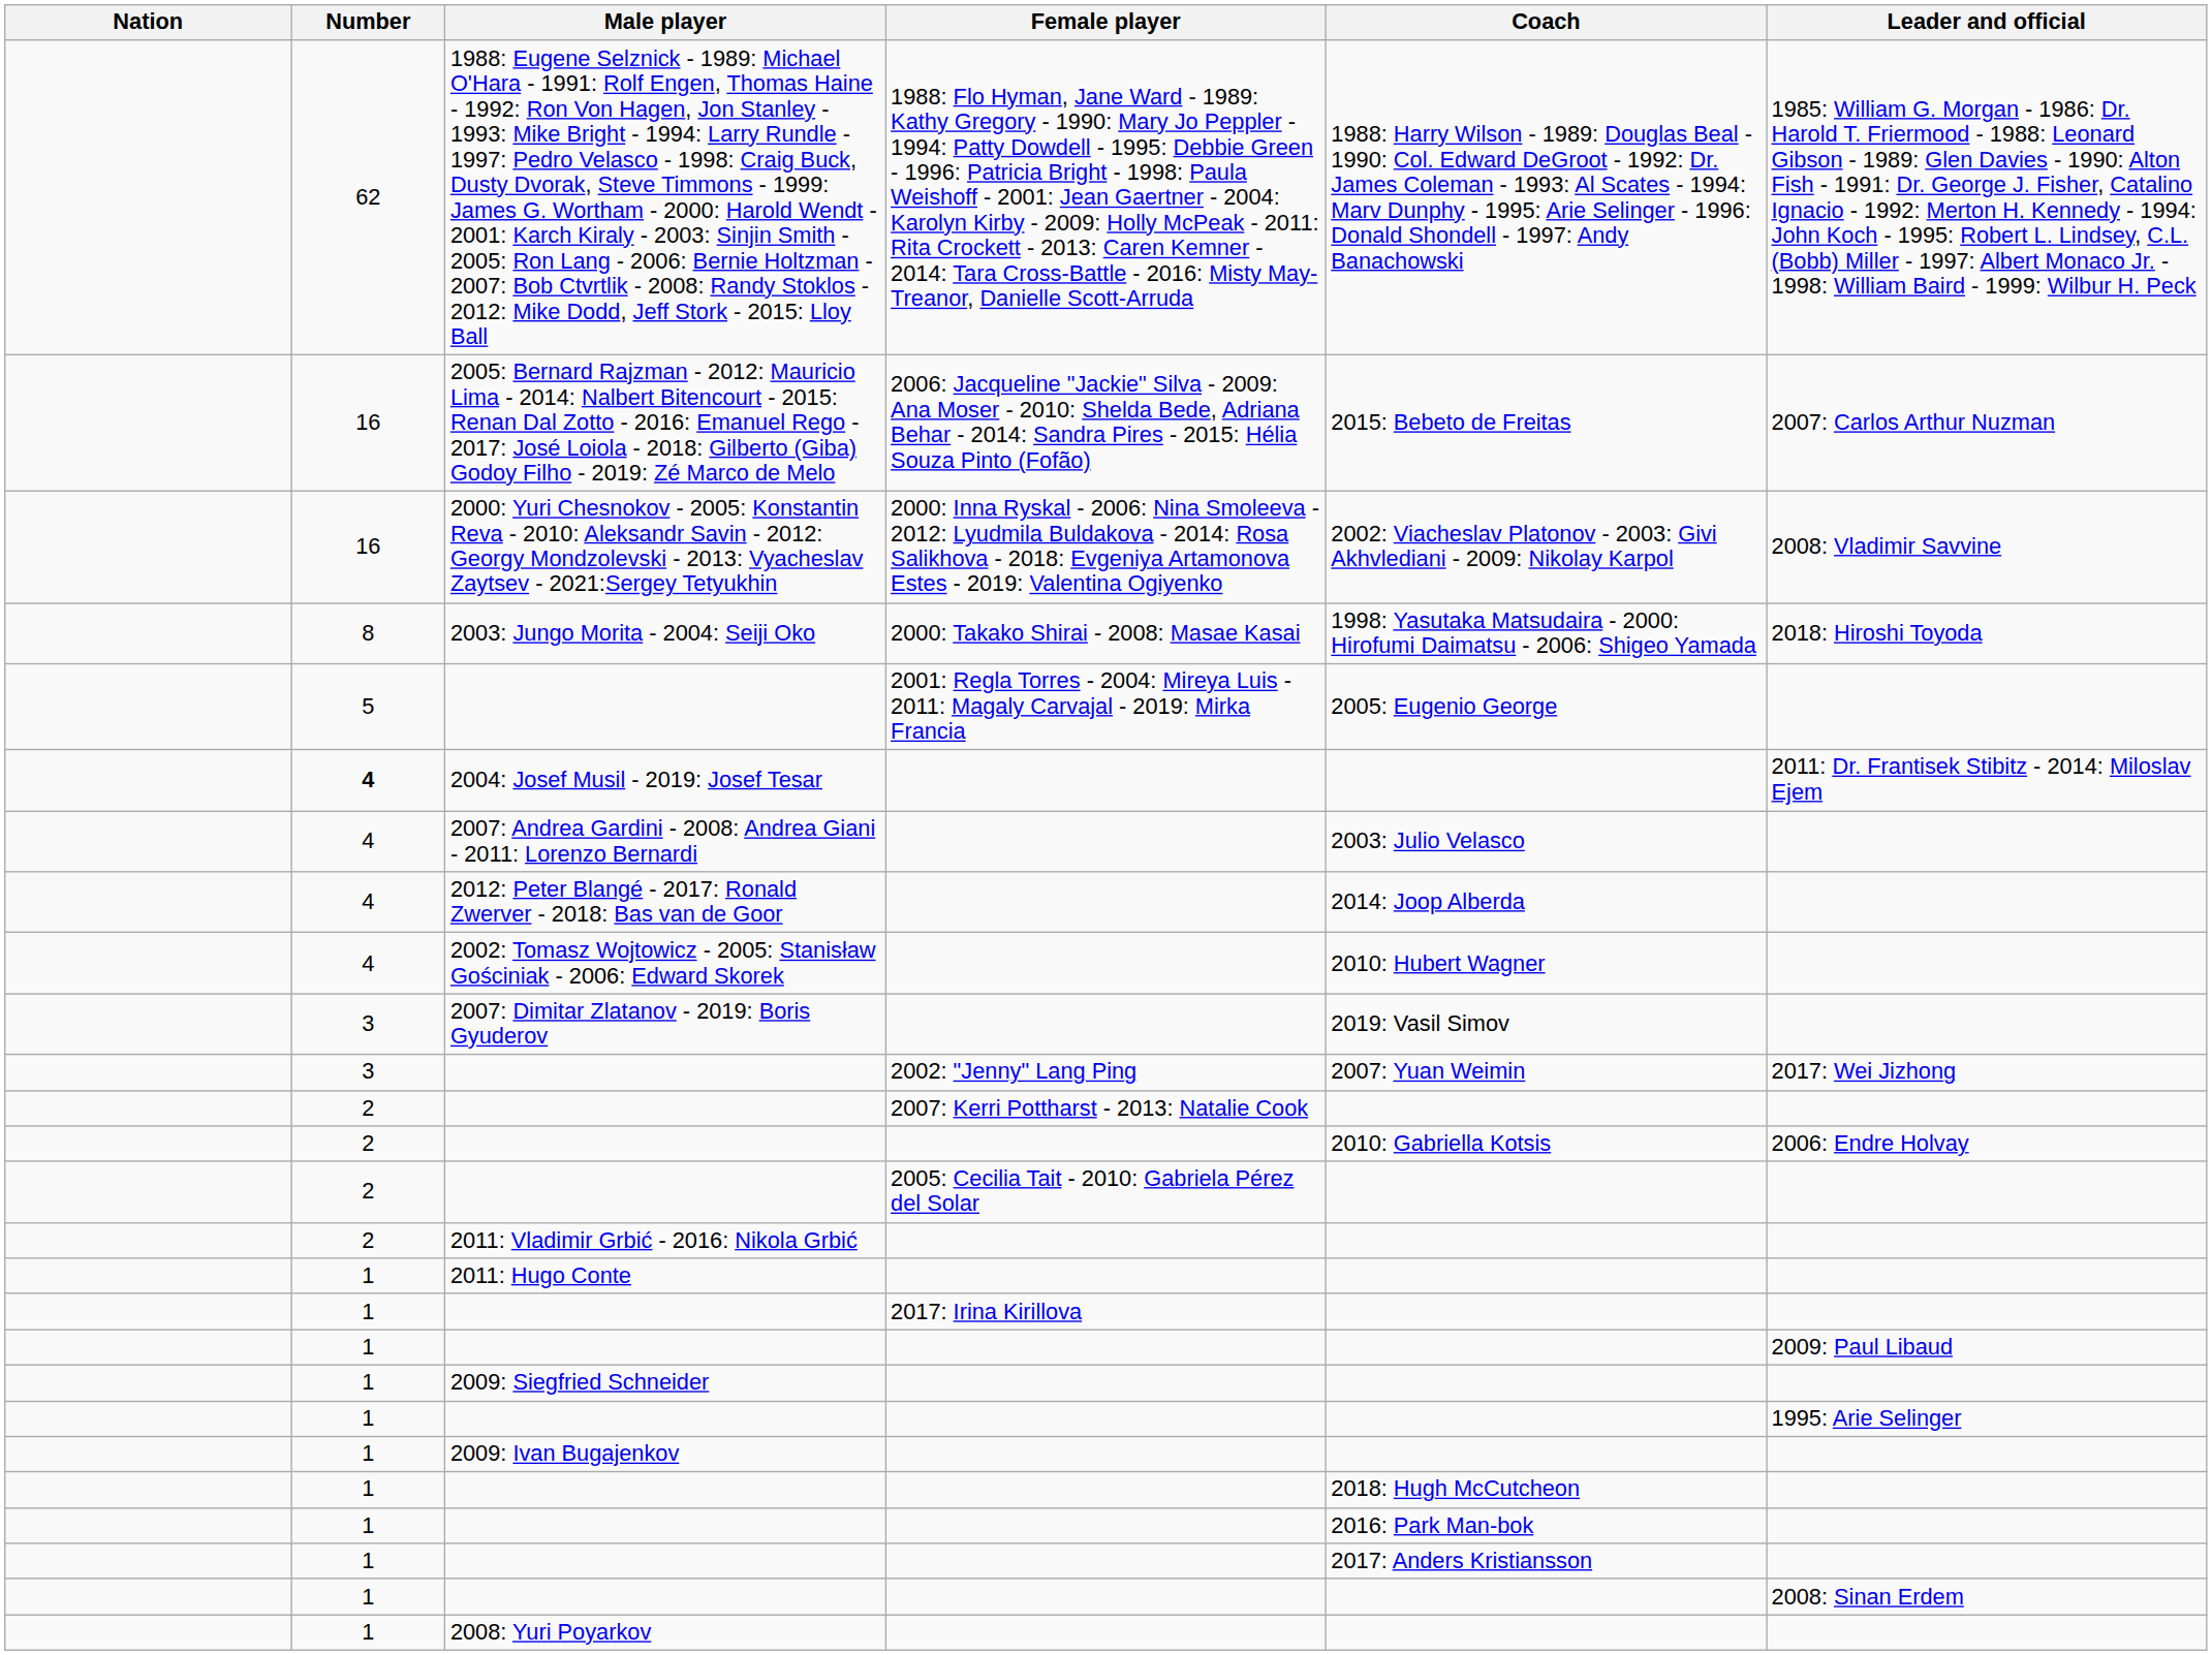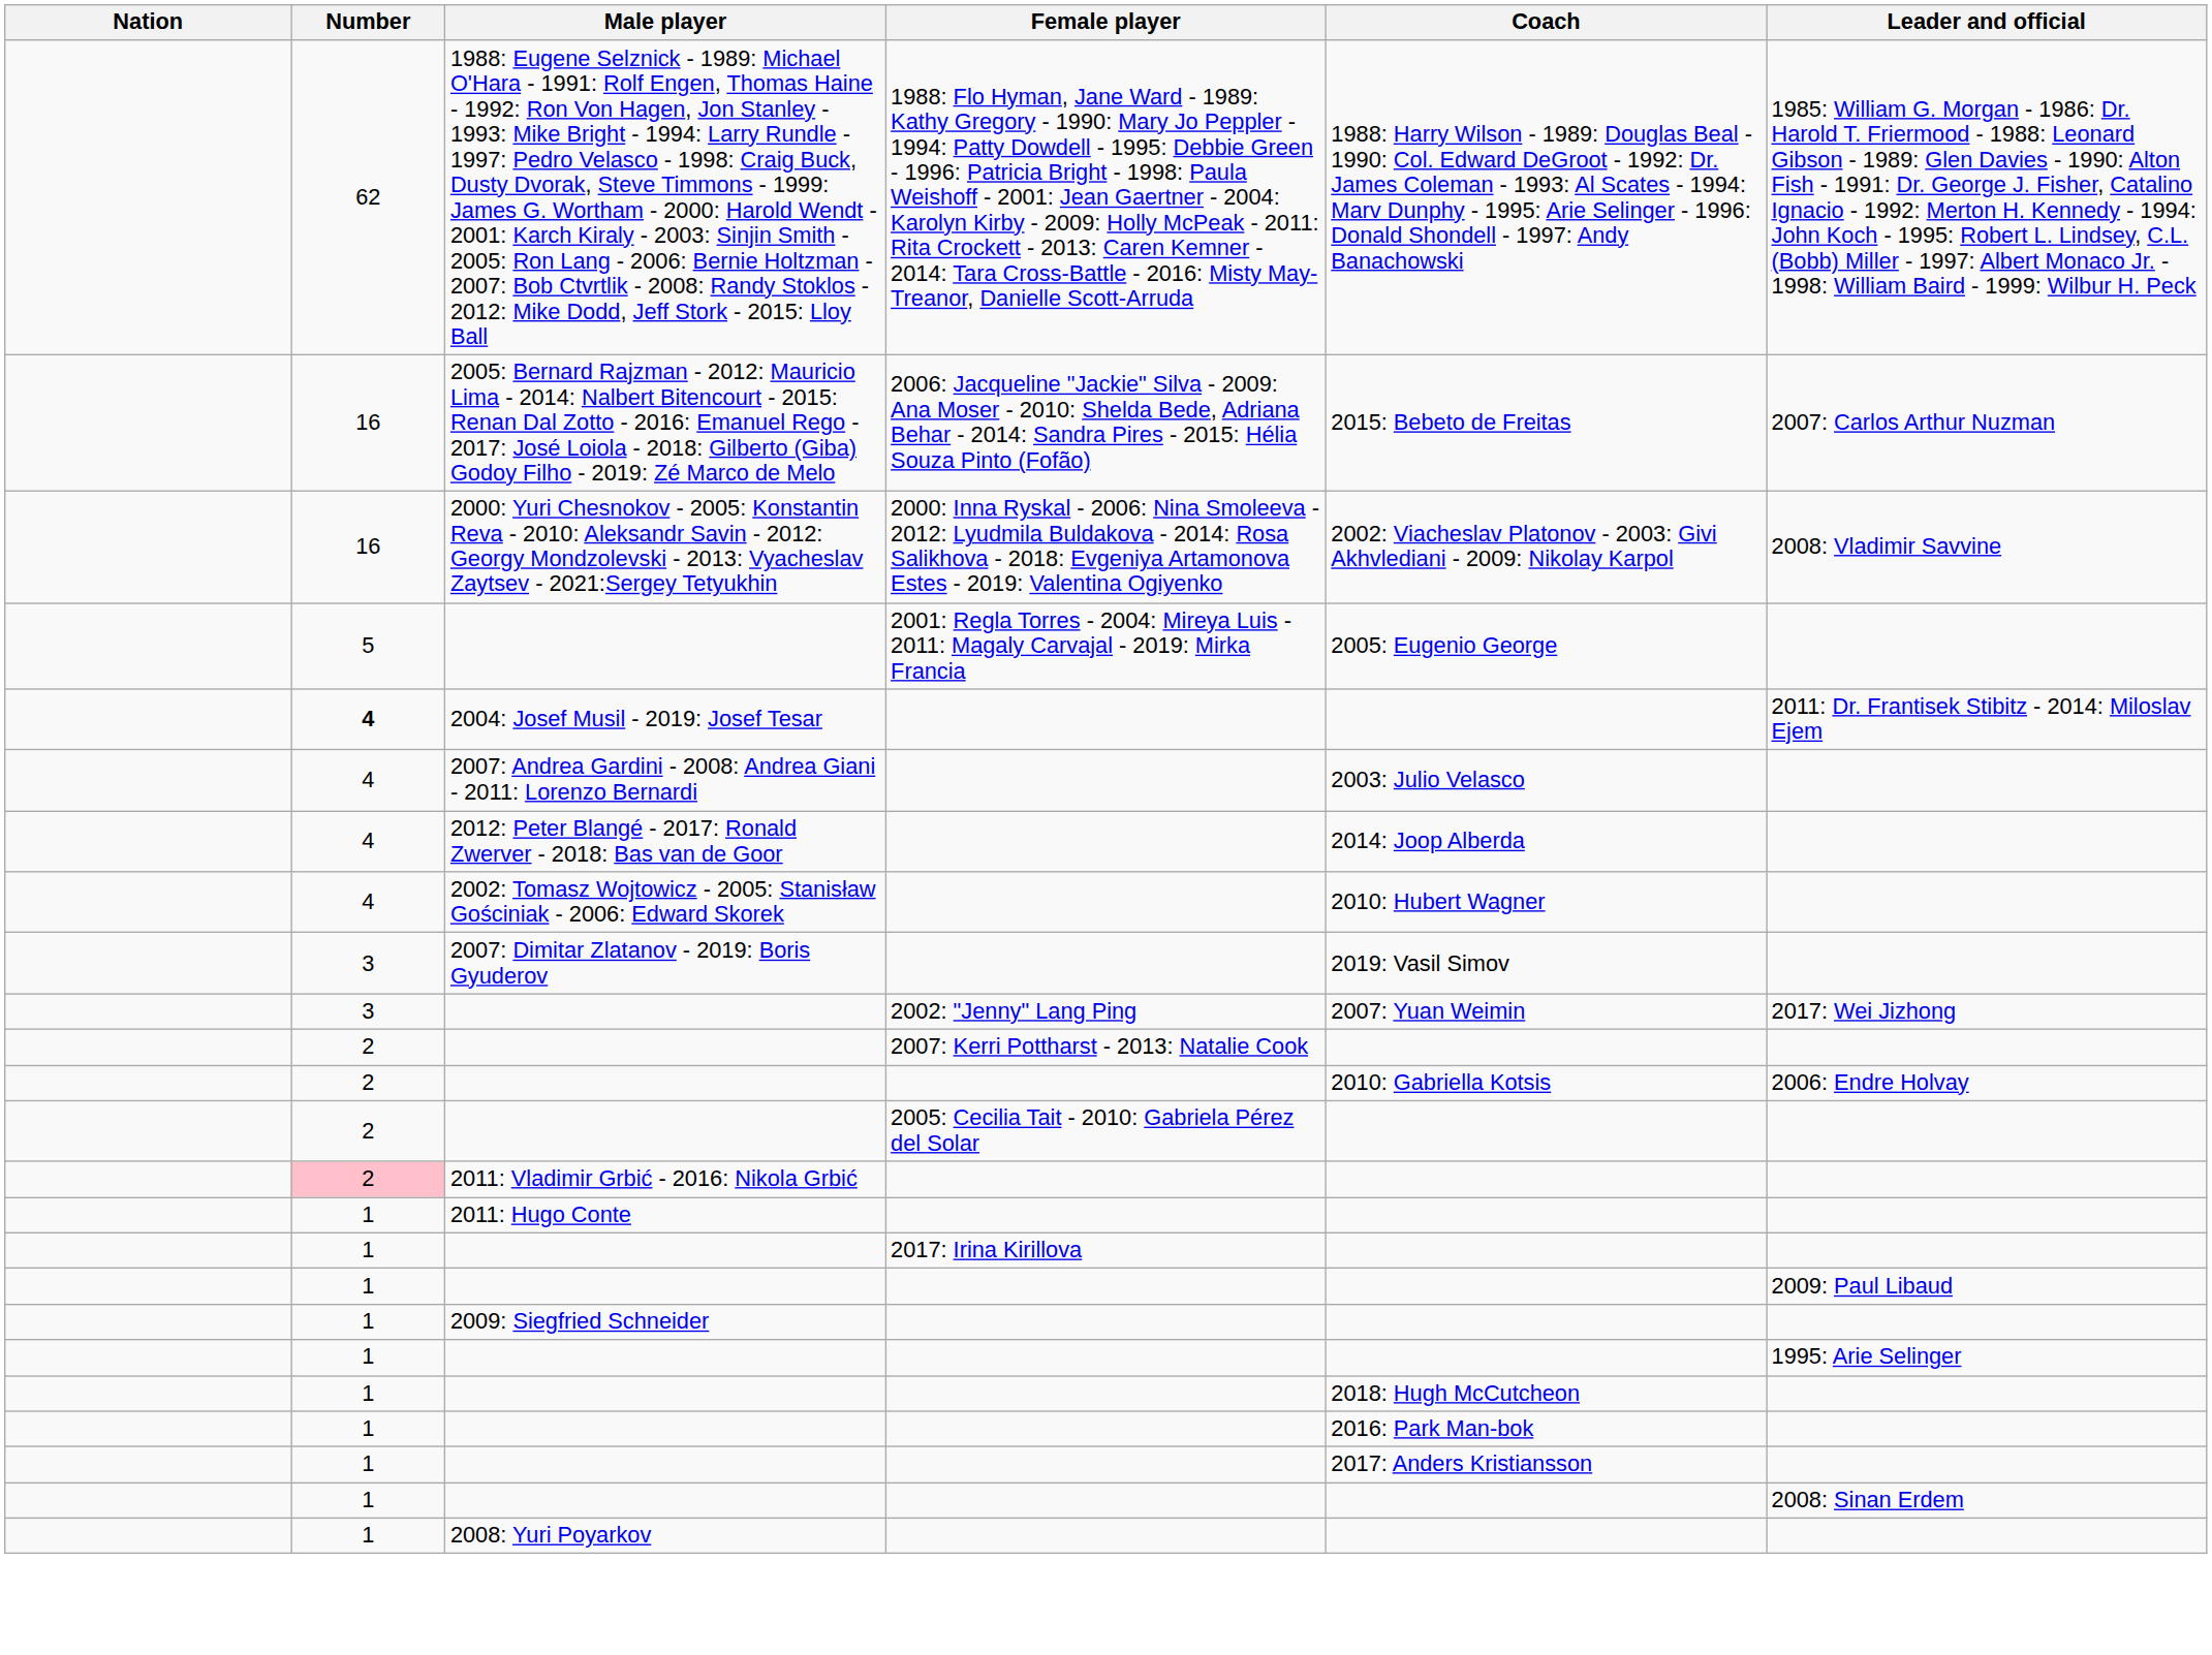- row: 8 | 2003: Jungo Morita - 2004: Seiji Oko | 2000: Takako Shirai - 2008: Masae Kasai | 1998: Yasutaka Matsudaira - 2000: Hirofumi Daimatsu - 2006: Shigeo Yamada | 2018: Hiroshi Toyoda
2011: Vladimir Grbić - 2016: Nikola Grbić | Number: no background -> pink background
- row: 1 | 2009: Ivan Bugajenkov
